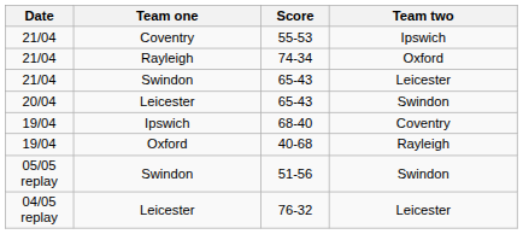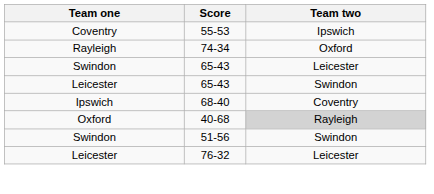- column: Date | 21/04 | 21/04 | 21/04 | 20/04 | 19/04 | 19/04 | 05/05 replay | 04/05 replay
40-68 | Team two: no background -> lightgrey background
